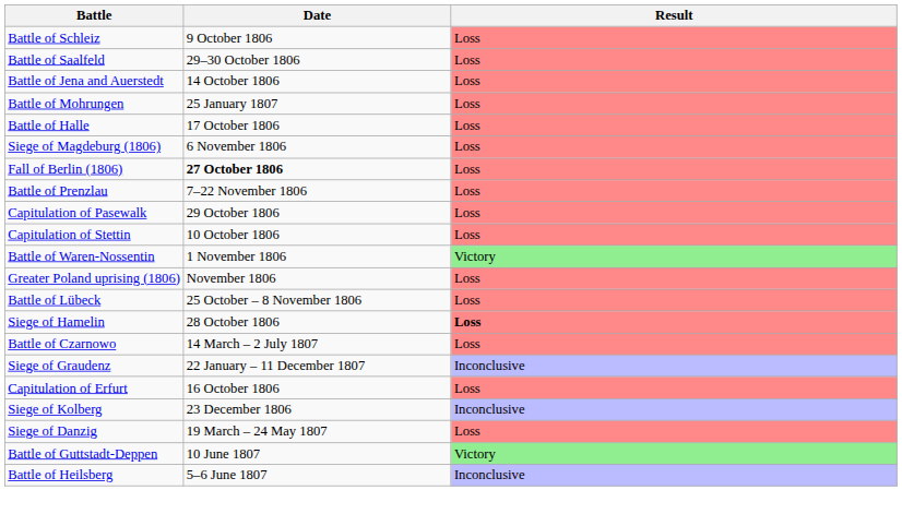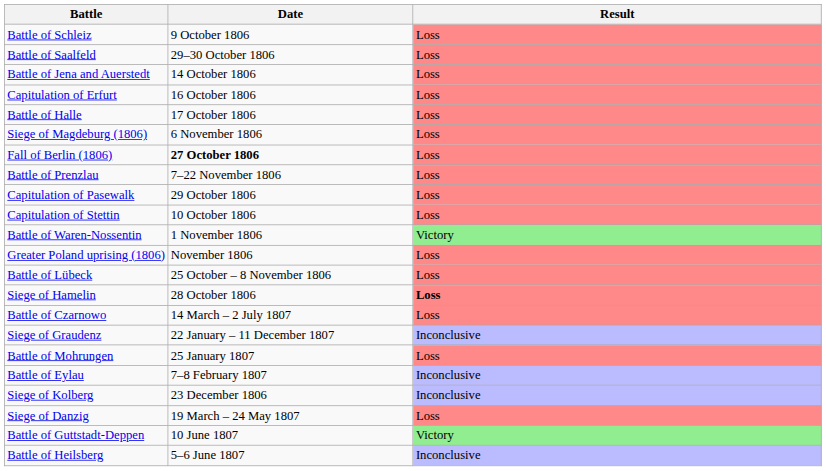rows swapped: Capitulation of Erfurt <-> Battle of Mohrungen
+ row: Battle of Eylau | 7–8 February 1807 | Inconclusive
